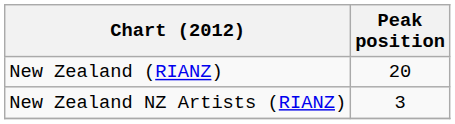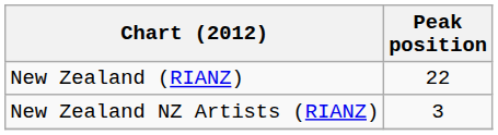New Zealand (RIANZ) | Peak position: 20 -> 22
